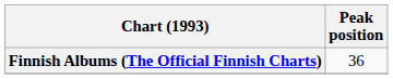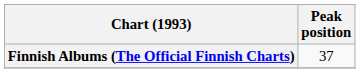Finnish Albums (The Official Finnish Charts) | Peak position: 36 -> 37
